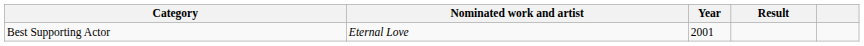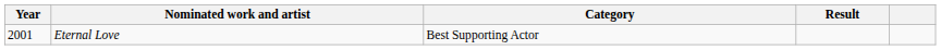columns swapped: Year <-> Category
